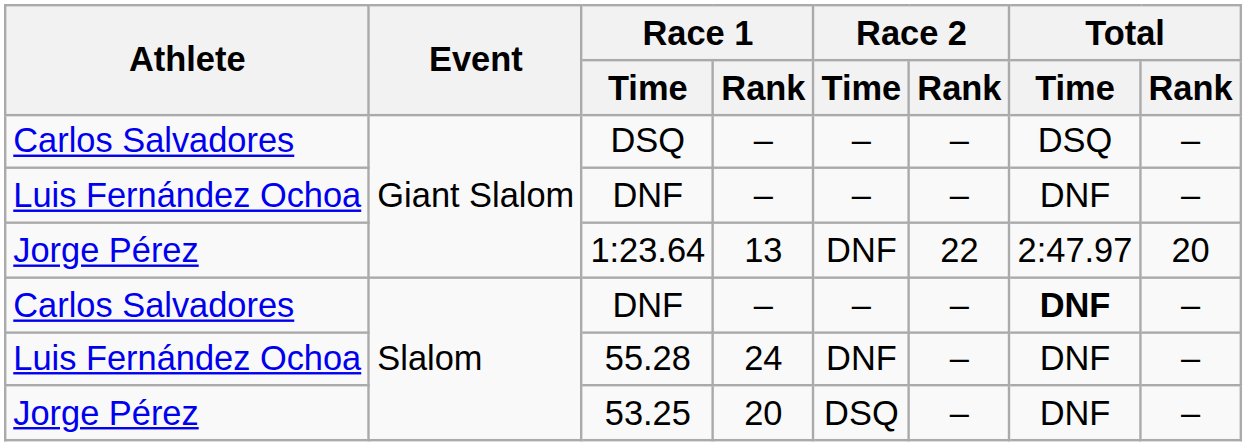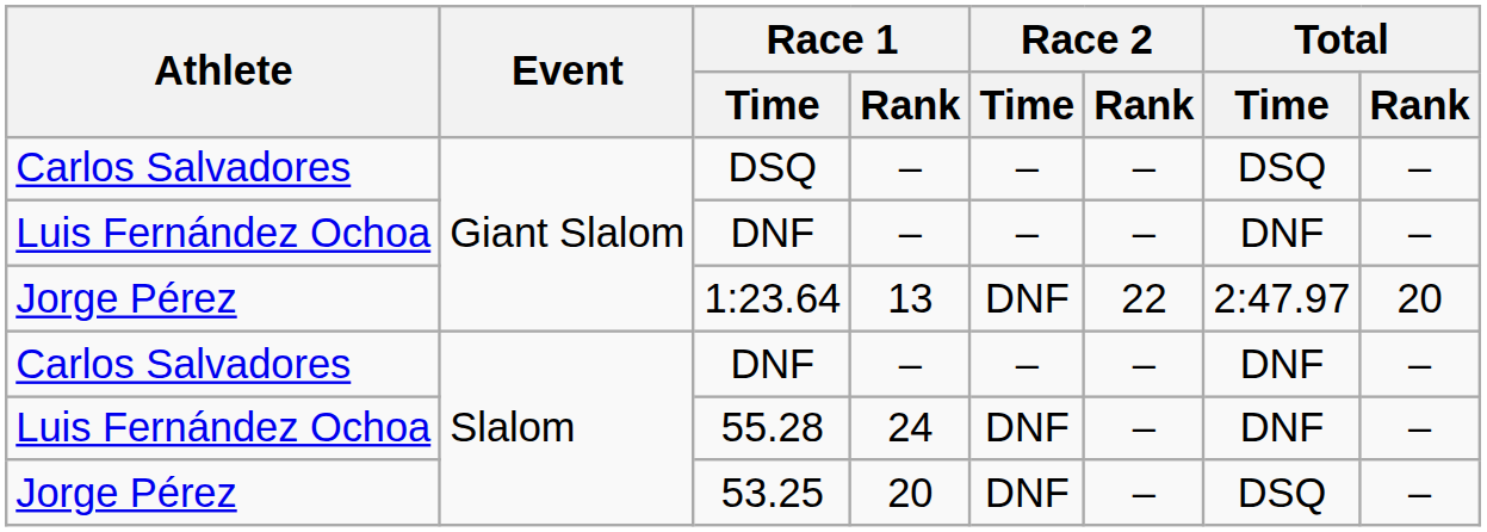Carlos Salvadores / DNF | Total / Time: bold -> normal
53.25 | Race 2 / Time: DSQ -> DNF
53.25 | Total / Time: DNF -> DSQ
